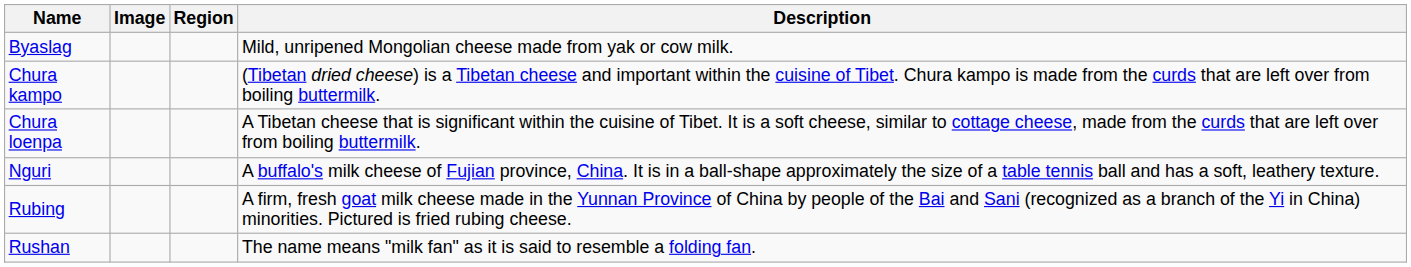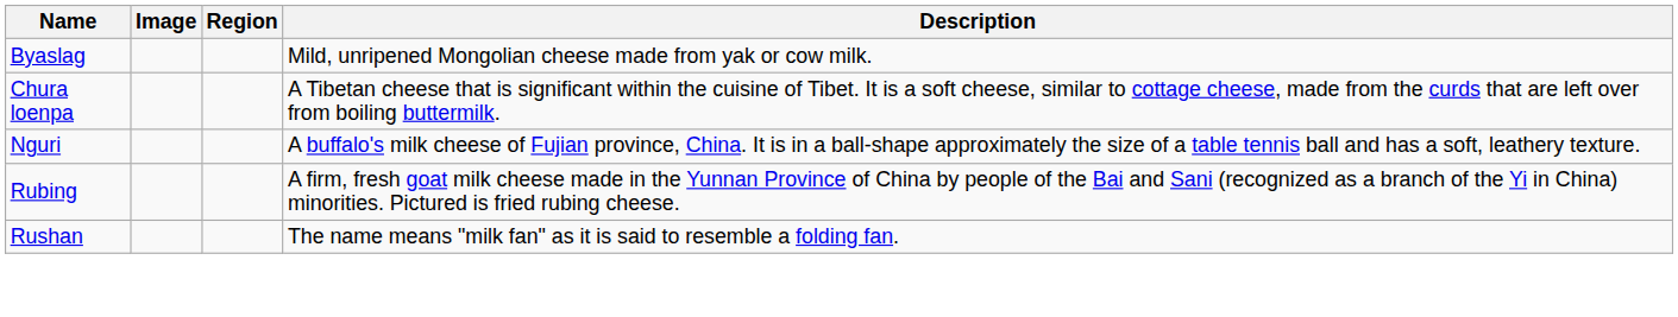- row: Chura kampo | (Tibetan dried cheese) is a Tibetan cheese and important within the cuisine of Tibet. Chura kampo is made from the curds that are left over from boiling buttermilk.
